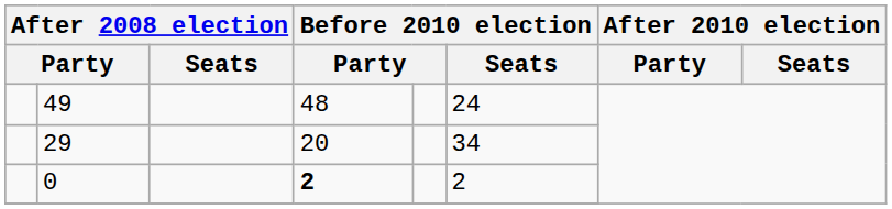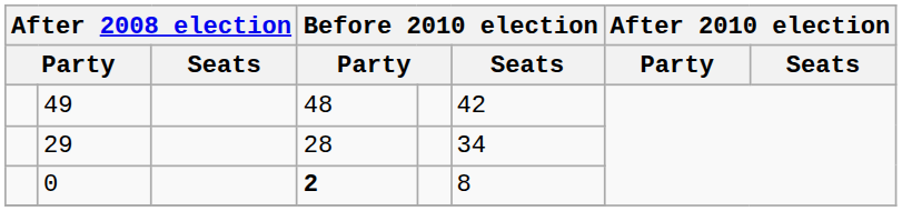49 | Before 2010 election / Seats: 24 -> 42
29 | column 4: 20 -> 28
0 | Before 2010 election / Seats: 2 -> 8
